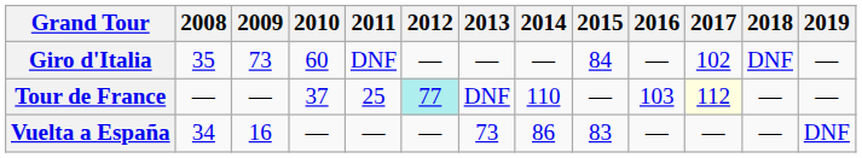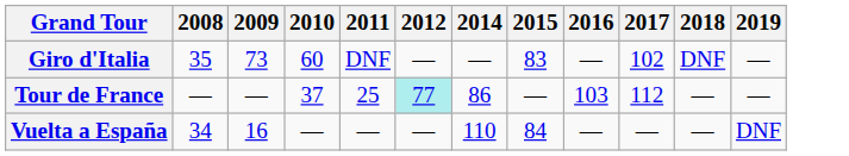- column: 2013 | — | DNF | 73
Giro d'Italia | 2015: 84 -> 83
Tour de France | 2014: 110 -> 86
Tour de France | 2017: lightyellow background -> no background
Vuelta a España | 2014: 86 -> 110
Vuelta a España | 2015: 83 -> 84
